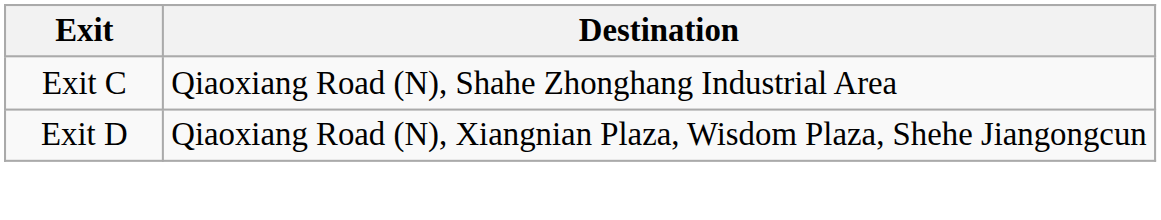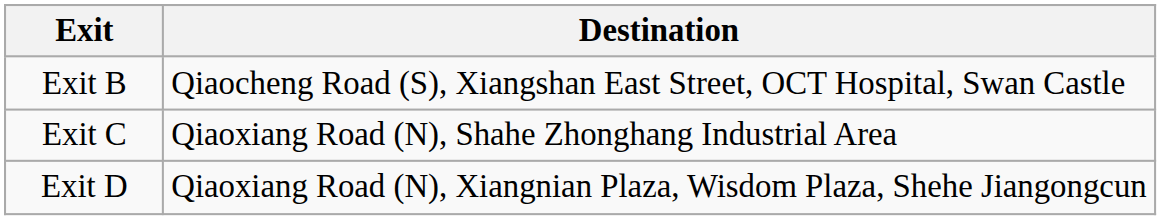+ row: Exit B | Qiaocheng Road (S), Xiangshan East Street, OCT Hospital, Swan Castle
